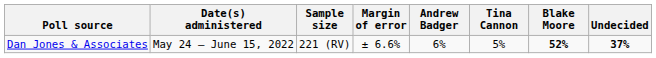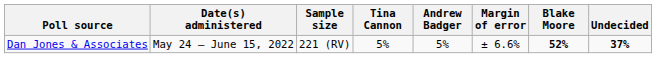columns swapped: Margin of error <-> Tina Cannon
Dan Jones & Associates | Andrew Badger: 6% -> 5%
